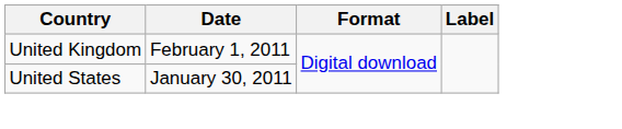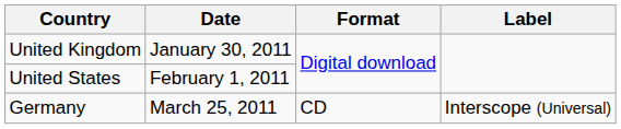United Kingdom | Date: February 1, 2011 -> January 30, 2011
United States | Date: January 30, 2011 -> February 1, 2011
+ row: Germany | March 25, 2011 | CD | Interscope (Universal)
